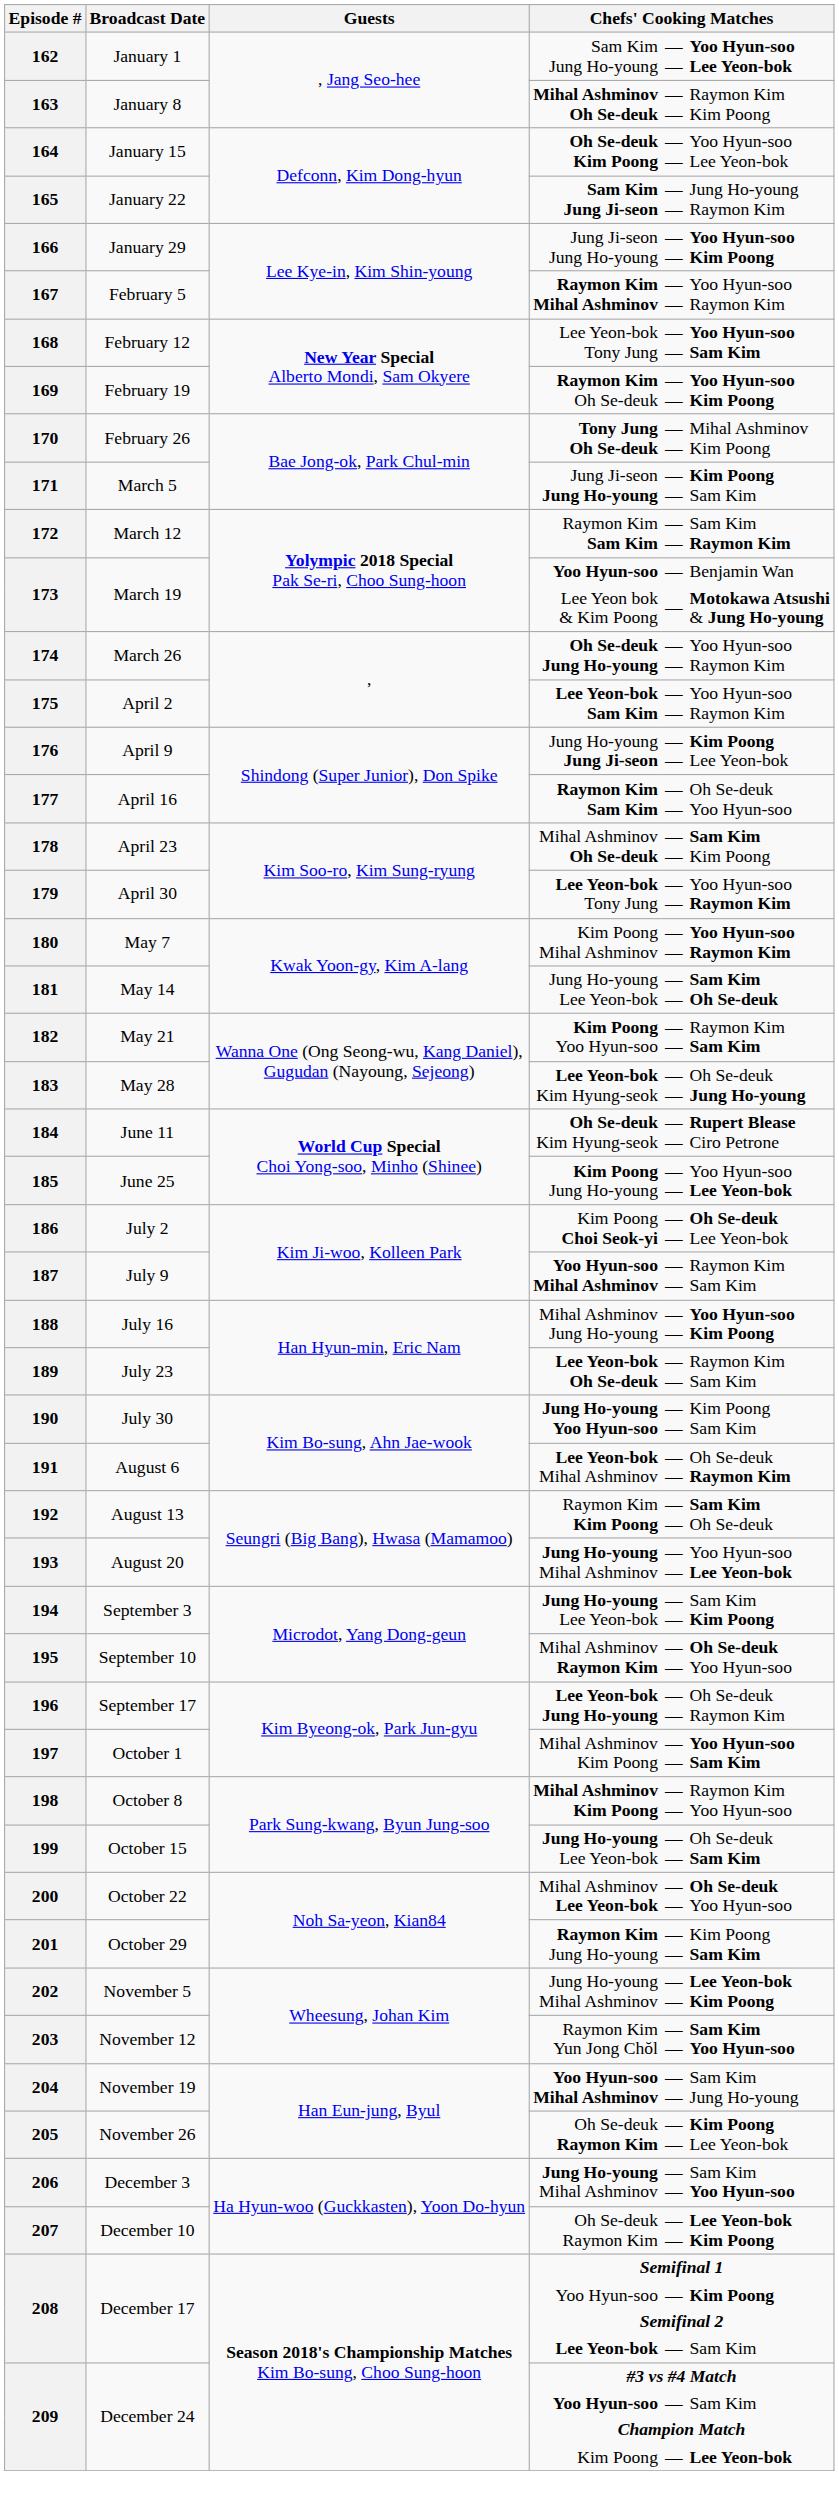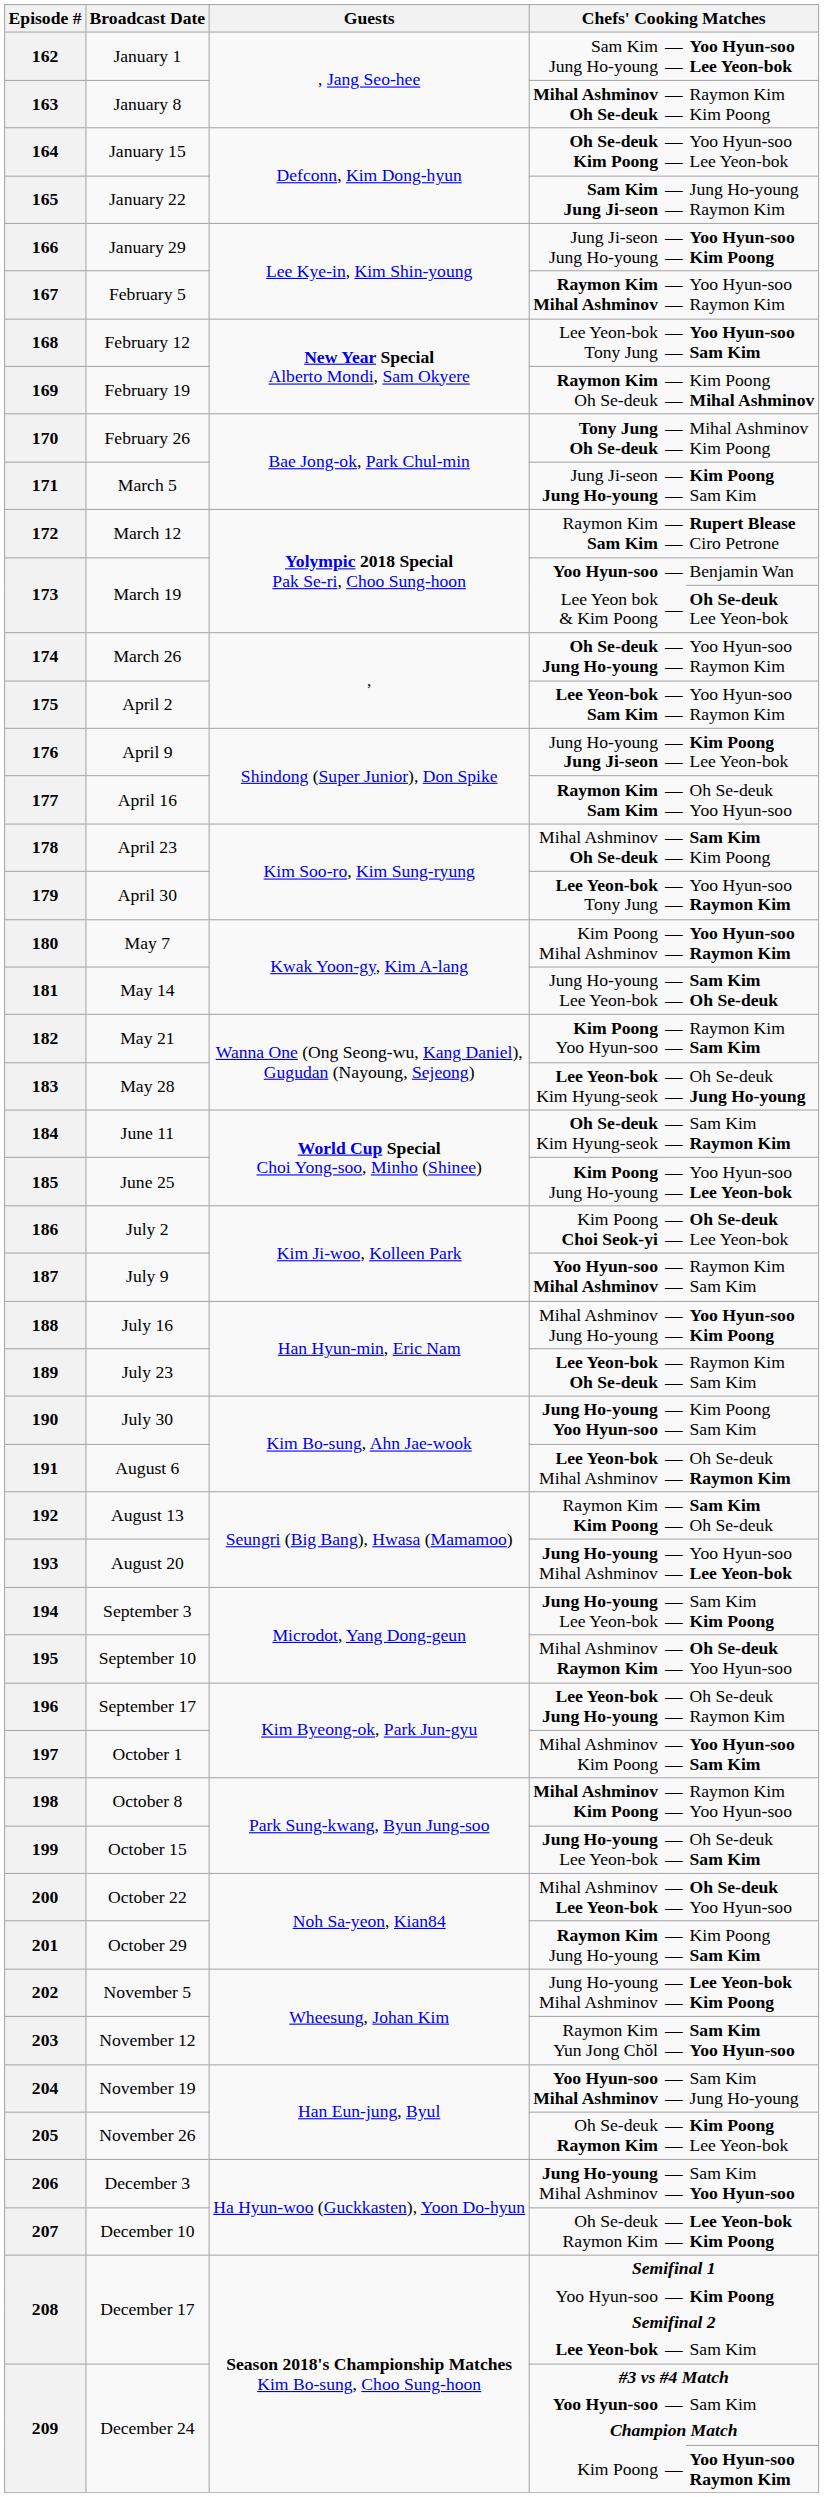169 | column 6: Yoo Hyun-soo Kim Poong -> Kim Poong Mihal Ashminov
172 | column 6: Sam Kim Raymon Kim -> Rupert Blease Ciro Petrone
173 / Lee Yeon bok & Kim Poong | column 6: Motokawa Atsushi & Jung Ho-young -> Oh Se-deuk Lee Yeon-bok
184 | column 6: Rupert Blease Ciro Petrone -> Sam Kim Raymon Kim
209 / Kim Poong | column 6: Lee Yeon-bok -> Yoo Hyun-soo Raymon Kim
